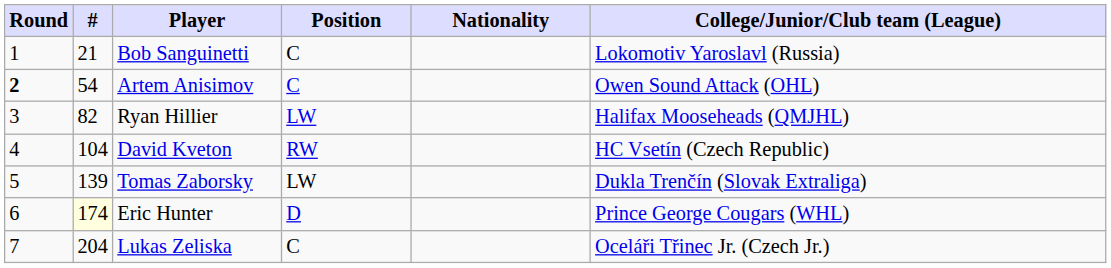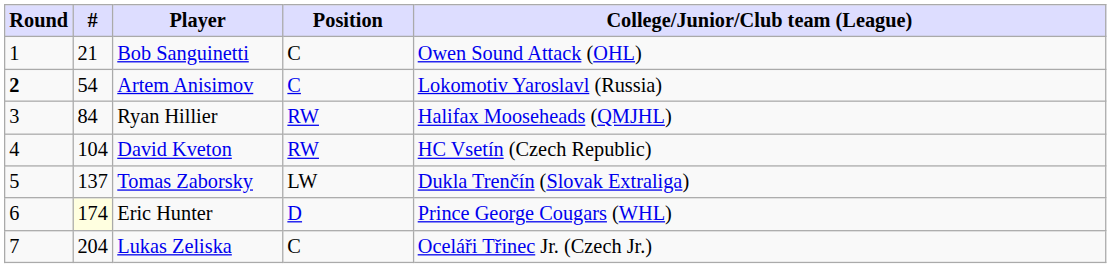- column: Nationality
Bob Sanguinetti | College/Junior/Club team (League): Lokomotiv Yaroslavl (Russia) -> Owen Sound Attack (OHL)
Artem Anisimov | College/Junior/Club team (League): Owen Sound Attack (OHL) -> Lokomotiv Yaroslavl (Russia)
Ryan Hillier | #: 82 -> 84
Ryan Hillier | Position: LW -> RW
Tomas Zaborsky | #: 139 -> 137
